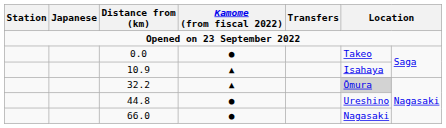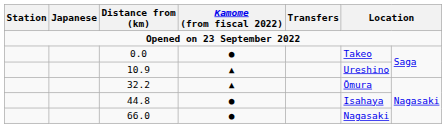10.9 | column 6: Isahaya -> Ureshino
32.2 | column 6: lightgrey background -> no background
44.8 | column 6: Ureshino -> Isahaya
